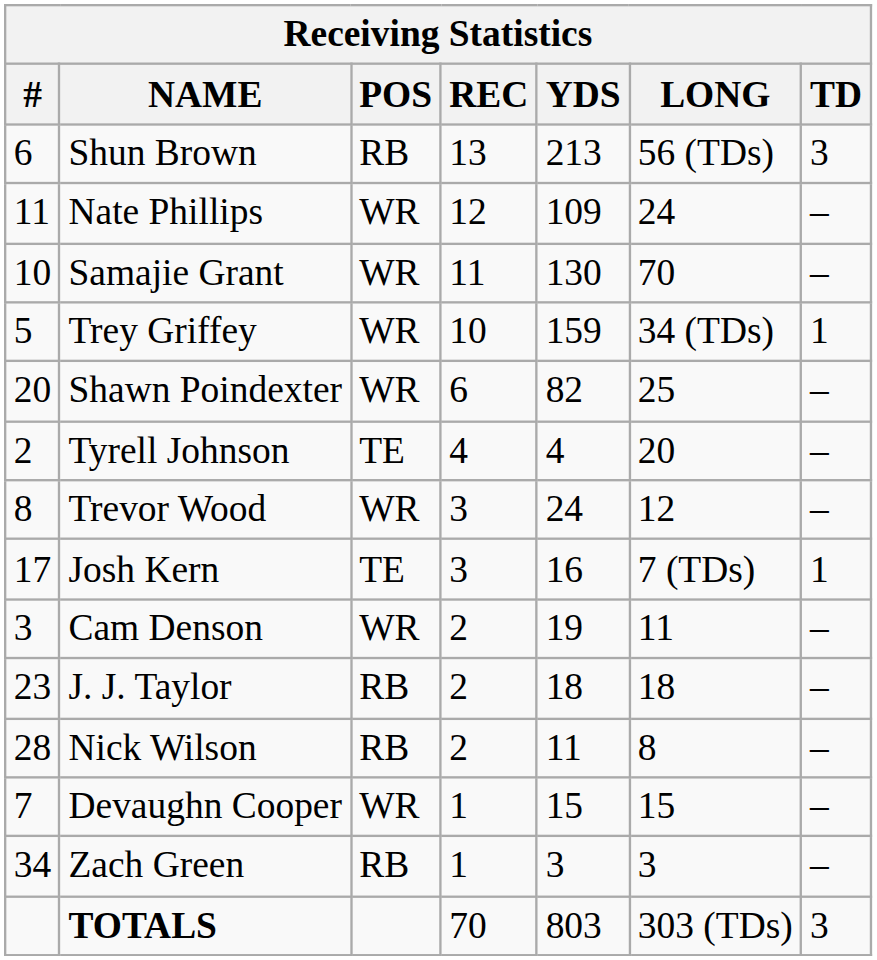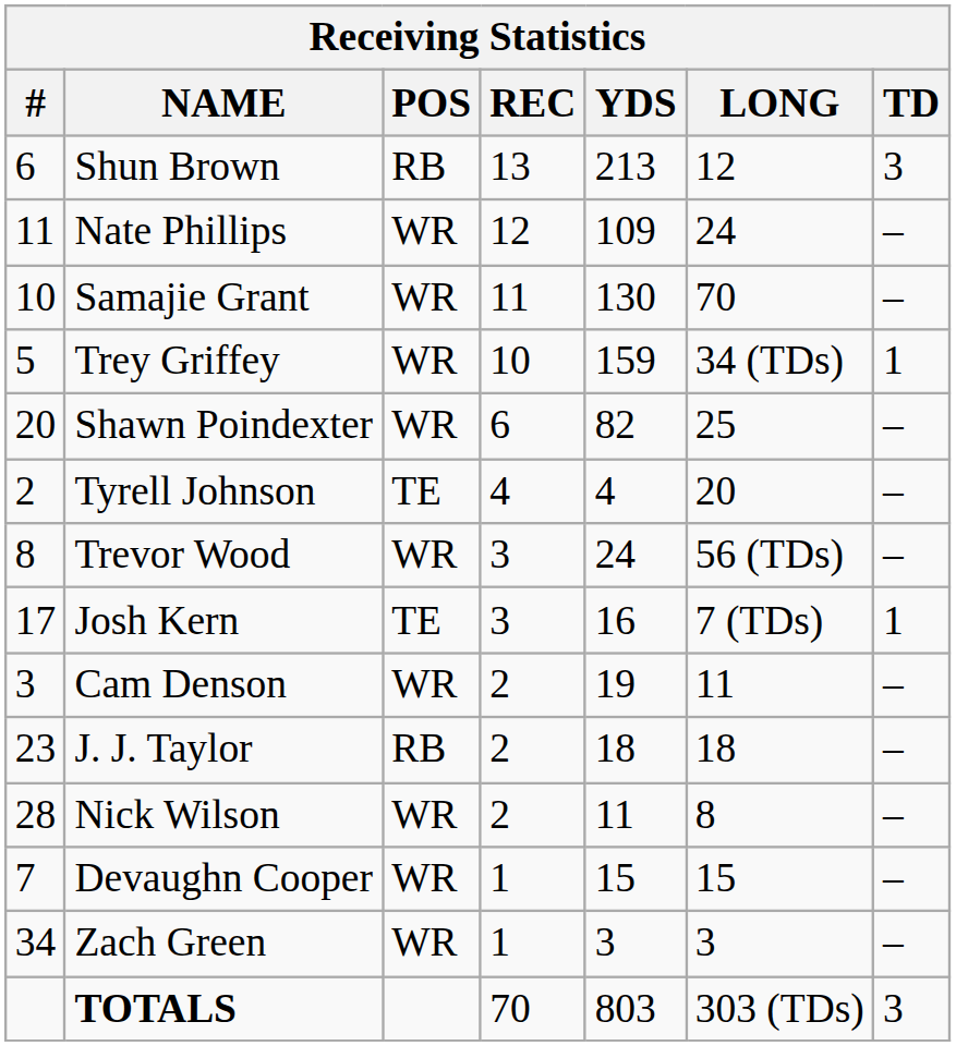Shun Brown | LONG: 56 (TDs) -> 12
Trevor Wood | LONG: 12 -> 56 (TDs)
Nick Wilson | POS: RB -> WR
Zach Green | POS: RB -> WR
